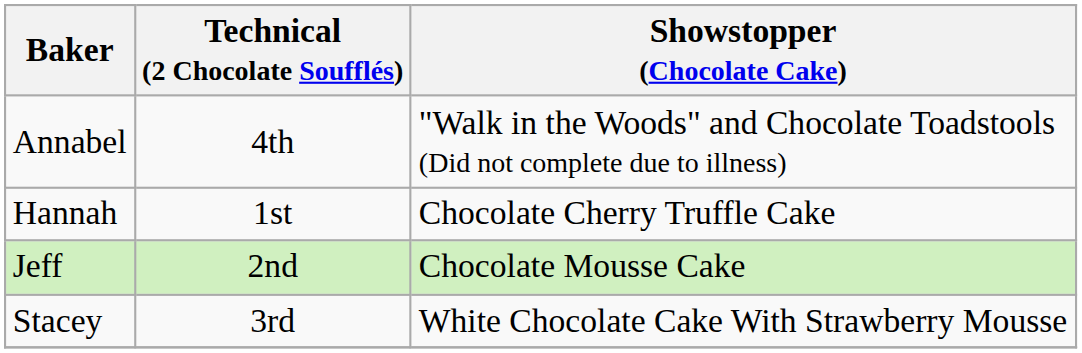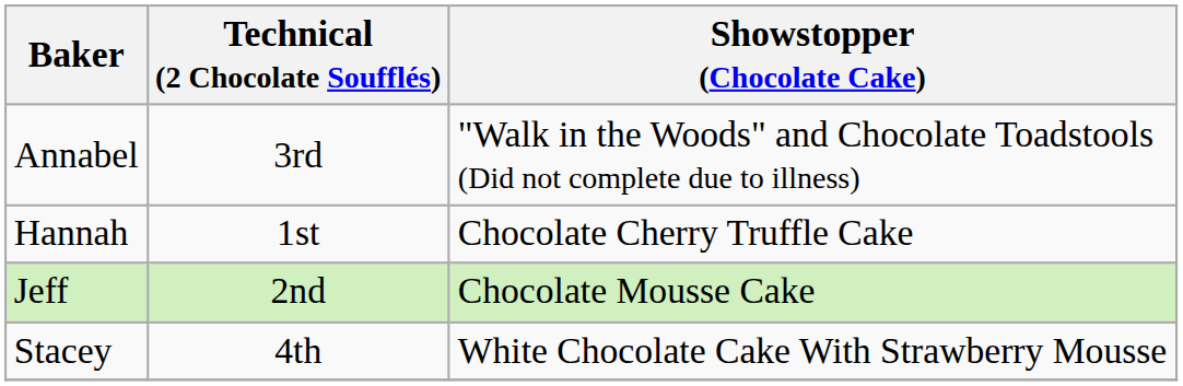Annabel | Technical (2 Chocolate Soufflés): 4th -> 3rd
Stacey | Technical (2 Chocolate Soufflés): 3rd -> 4th
